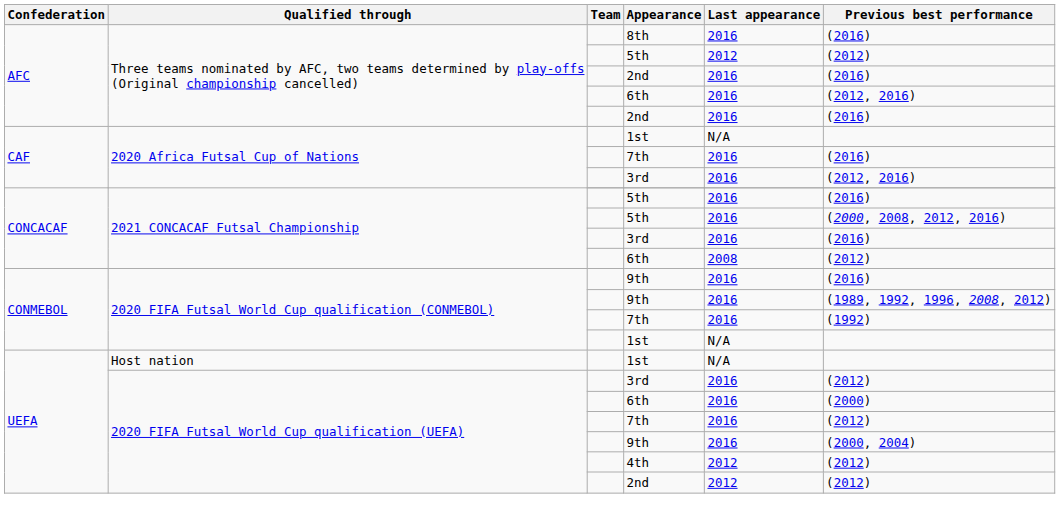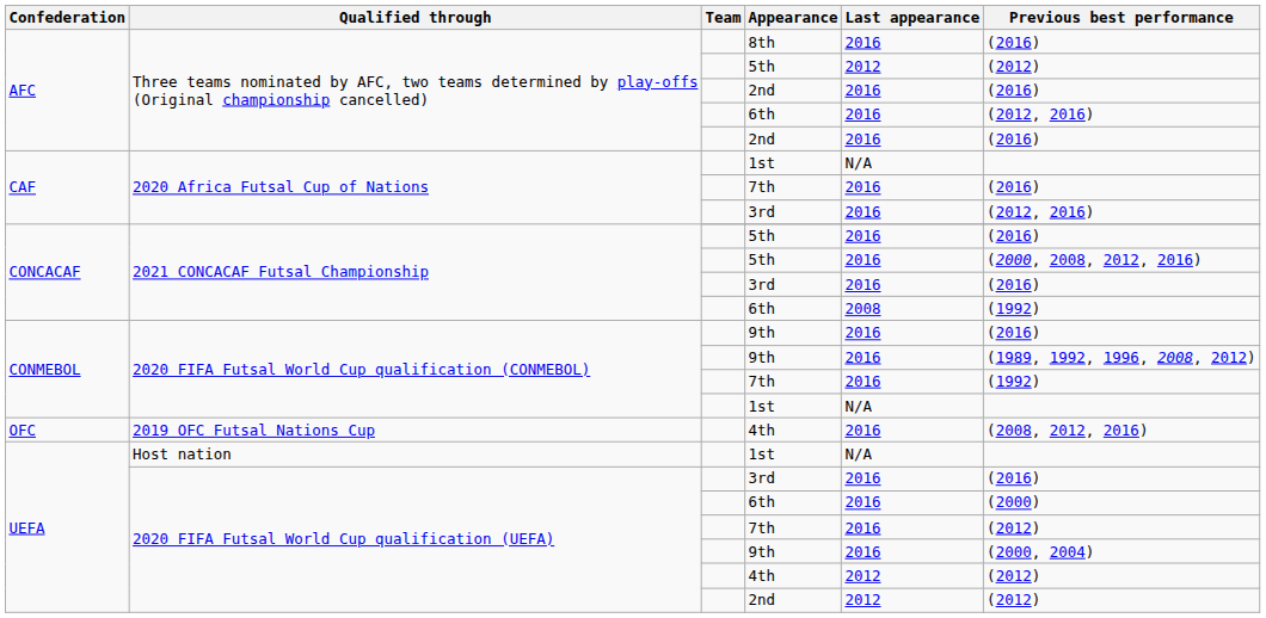2021 CONCACAF Futsal Championship / 6th | Previous best performance: (2012) -> (1992)
+ row: OFC | 2019 OFC Futsal Nations Cup | 4th | 2016 | (2008, 2012, 2016)
2020 FIFA Futsal World Cup qualification (UEFA) / 3rd | Previous best performance: (2012) -> (2016)
